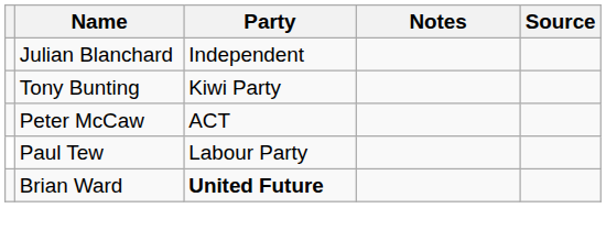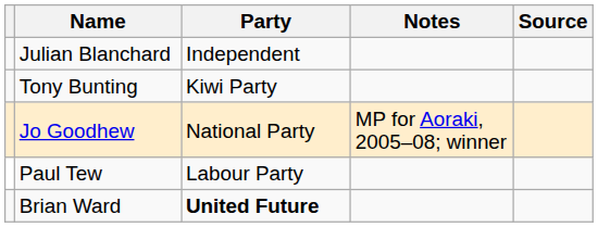+ row: Jo Goodhew | National Party | MP for Aoraki, 2005–08; winner
- row: Peter McCaw | ACT
